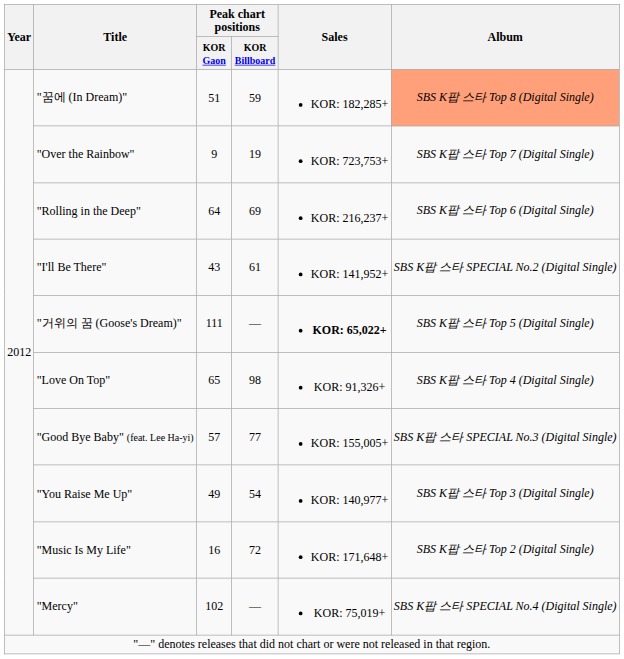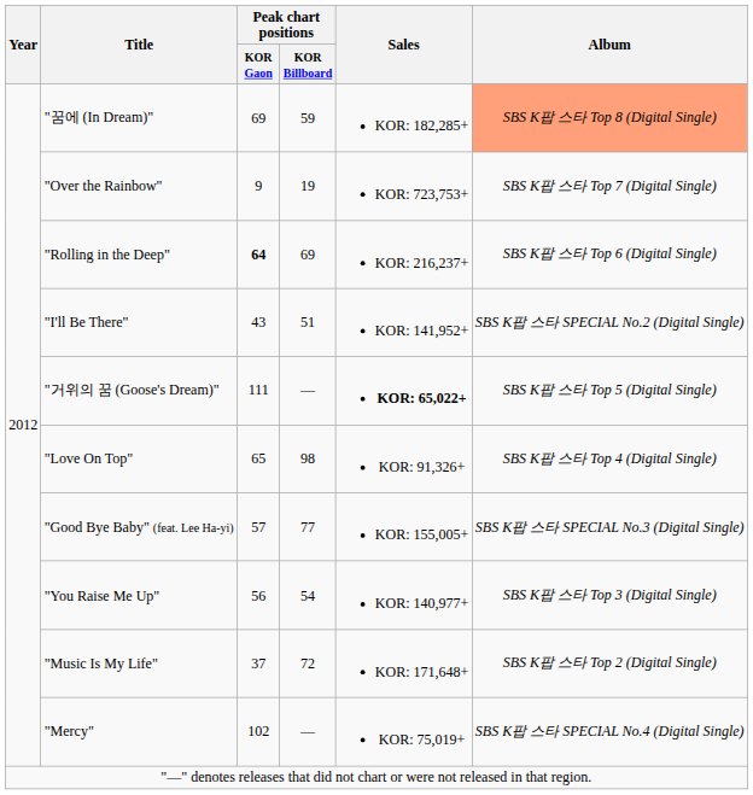"꿈에 (In Dream)" | Peak chart positions / KOR Gaon: 51 -> 69
"Rolling in the Deep" | Peak chart positions / KOR Gaon: normal -> bold
"I'll Be There" | Peak chart positions / KOR Billboard: 61 -> 51
"You Raise Me Up" | Peak chart positions / KOR Gaon: 49 -> 56
"Music Is My Life" | Peak chart positions / KOR Gaon: 16 -> 37
